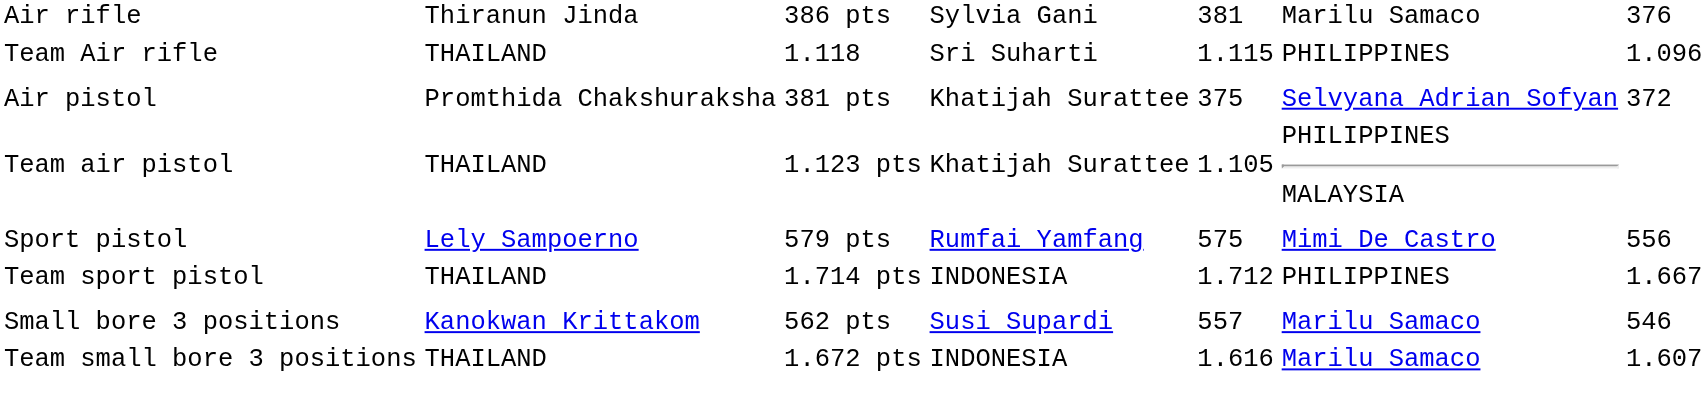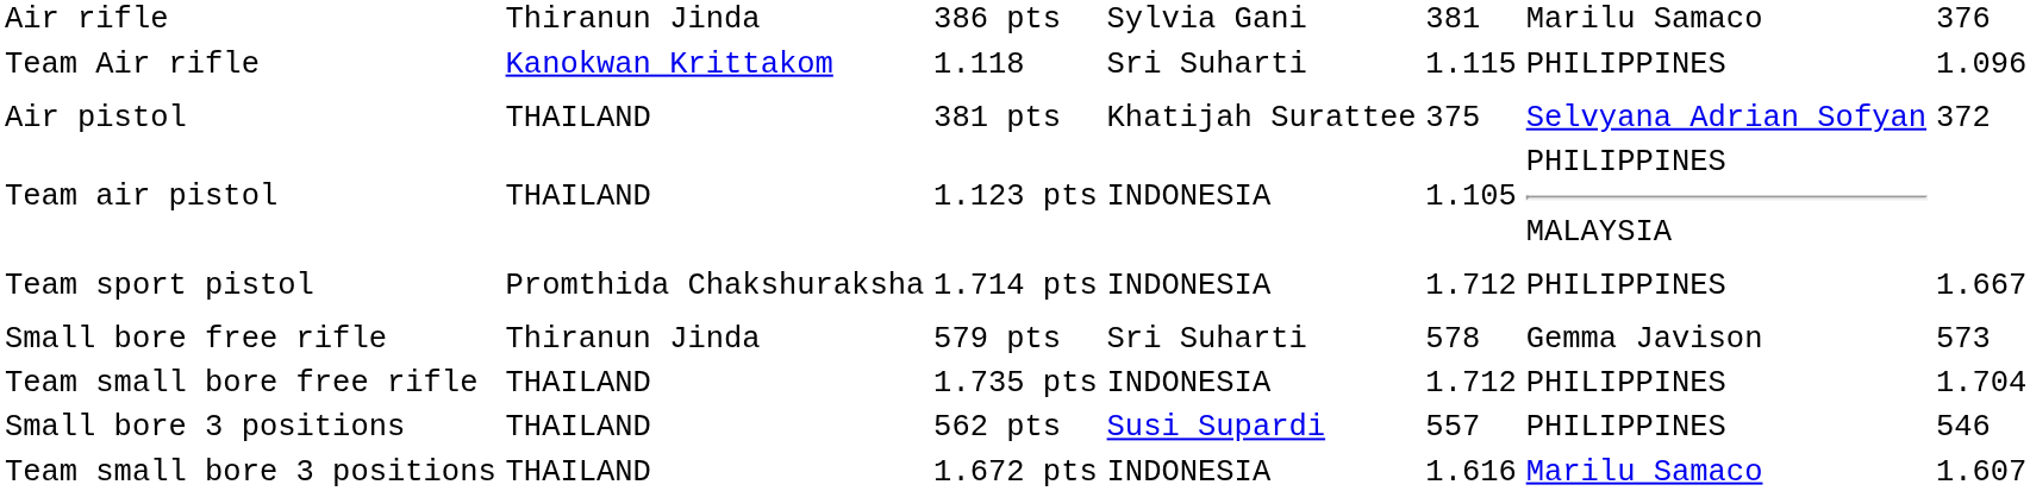Team Air rifle | column 2: THAILAND -> Kanokwan Krittakom
Air pistol | column 2: Promthida Chakshuraksha -> THAILAND
Team air pistol | column 4: Khatijah Surattee -> INDONESIA
- row: Sport pistol | Lely Sampoerno | 579 pts | Rumfai Yamfang | 575 | Mimi De Castro | 556
Team sport pistol | column 2: THAILAND -> Promthida Chakshuraksha
+ row: Small bore free rifle | Thiranun Jinda | 579 pts | Sri Suharti | 578 | Gemma Javison | 573
+ row: Team small bore free rifle | THAILAND | 1.735 pts | INDONESIA | 1.712 | PHILIPPINES | 1.704
Small bore 3 positions | column 2: Kanokwan Krittakom -> THAILAND
Small bore 3 positions | column 6: Marilu Samaco -> PHILIPPINES
